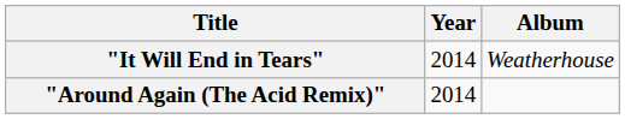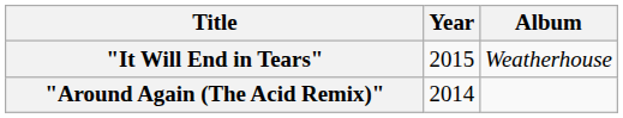"It Will End in Tears" | Year: 2014 -> 2015
